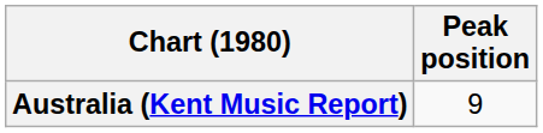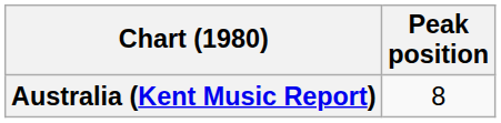Australia (Kent Music Report) | Peak position: 9 -> 8
